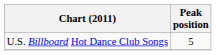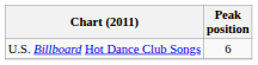U.S. Billboard Hot Dance Club Songs | Peak position: 5 -> 6
